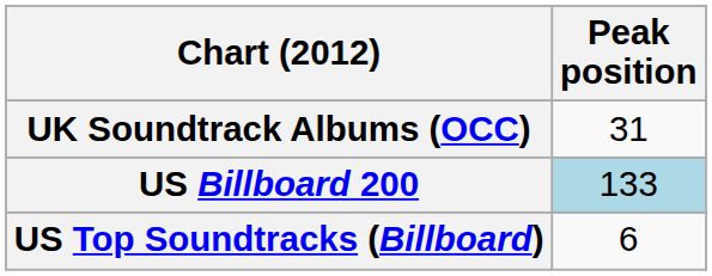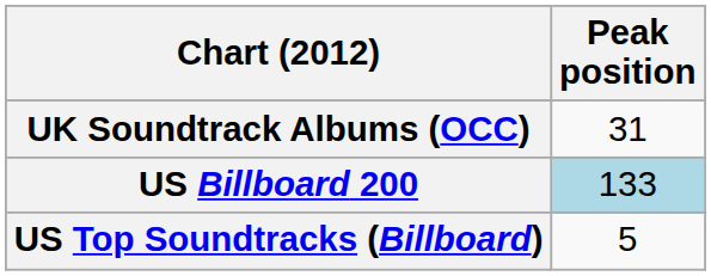US Top Soundtracks (Billboard) | Peak position: 6 -> 5
